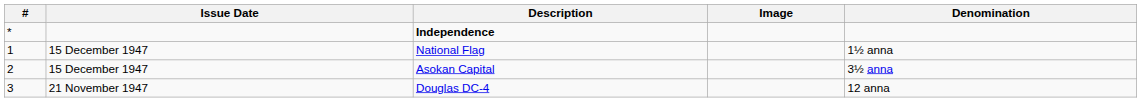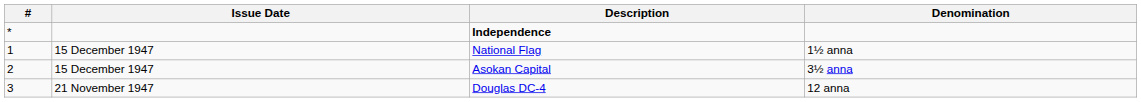- column: Image
